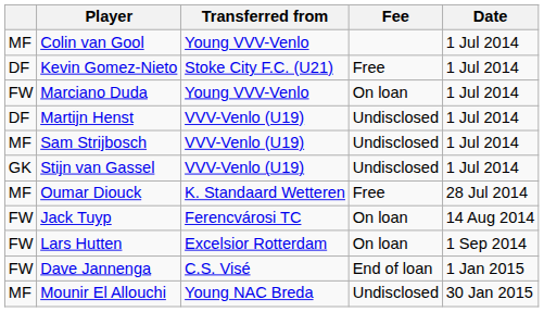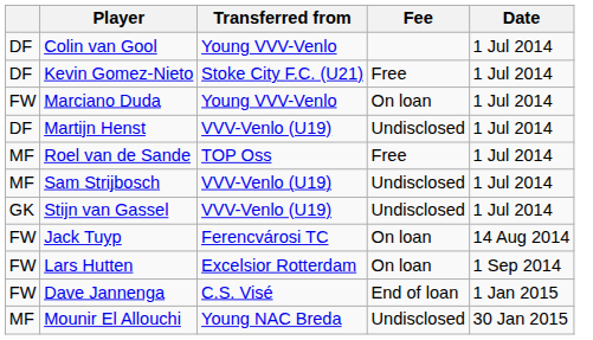Colin van Gool | column 1: MF -> DF
+ row: MF | Roel van de Sande | TOP Oss | Free | 1 Jul 2014
- row: MF | Oumar Diouck | K. Standaard Wetteren | Free | 28 Jul 2014
